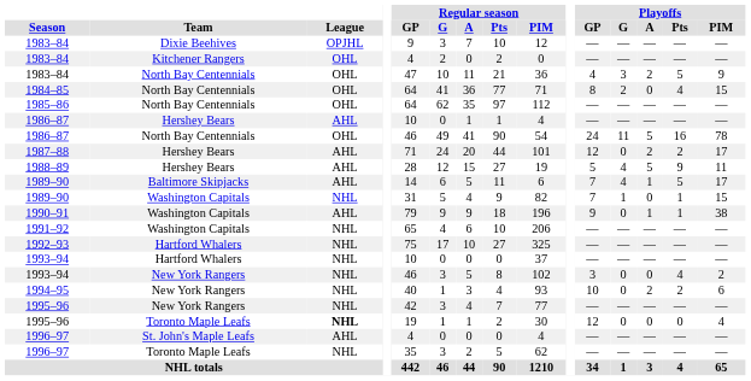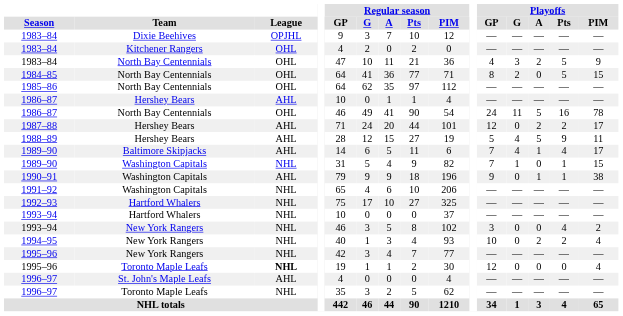1984–85 | Playoffs / Pts: 4 -> 5
1989–90 / Baltimore Skipjacks | Playoffs / Pts: 5 -> 4
1994–95 | Playoffs / PIM: 6 -> 4
